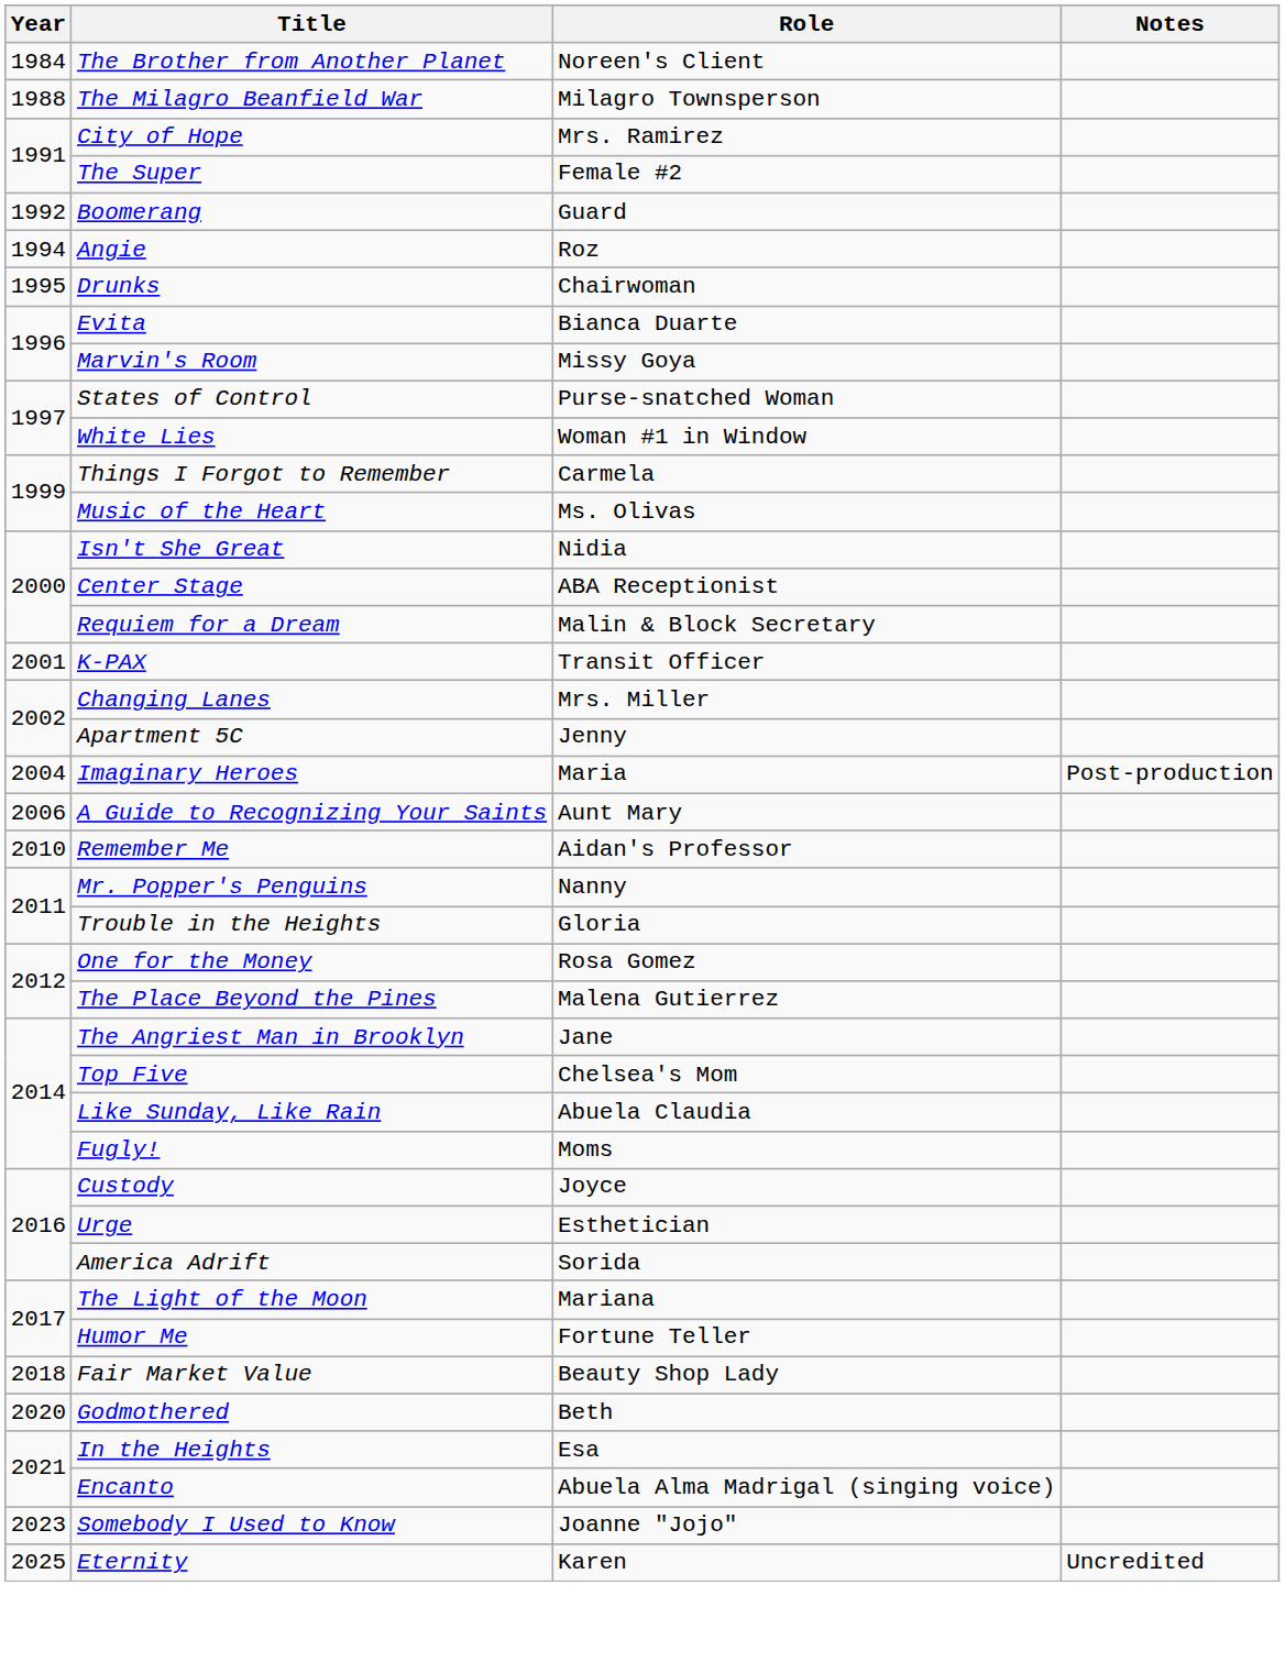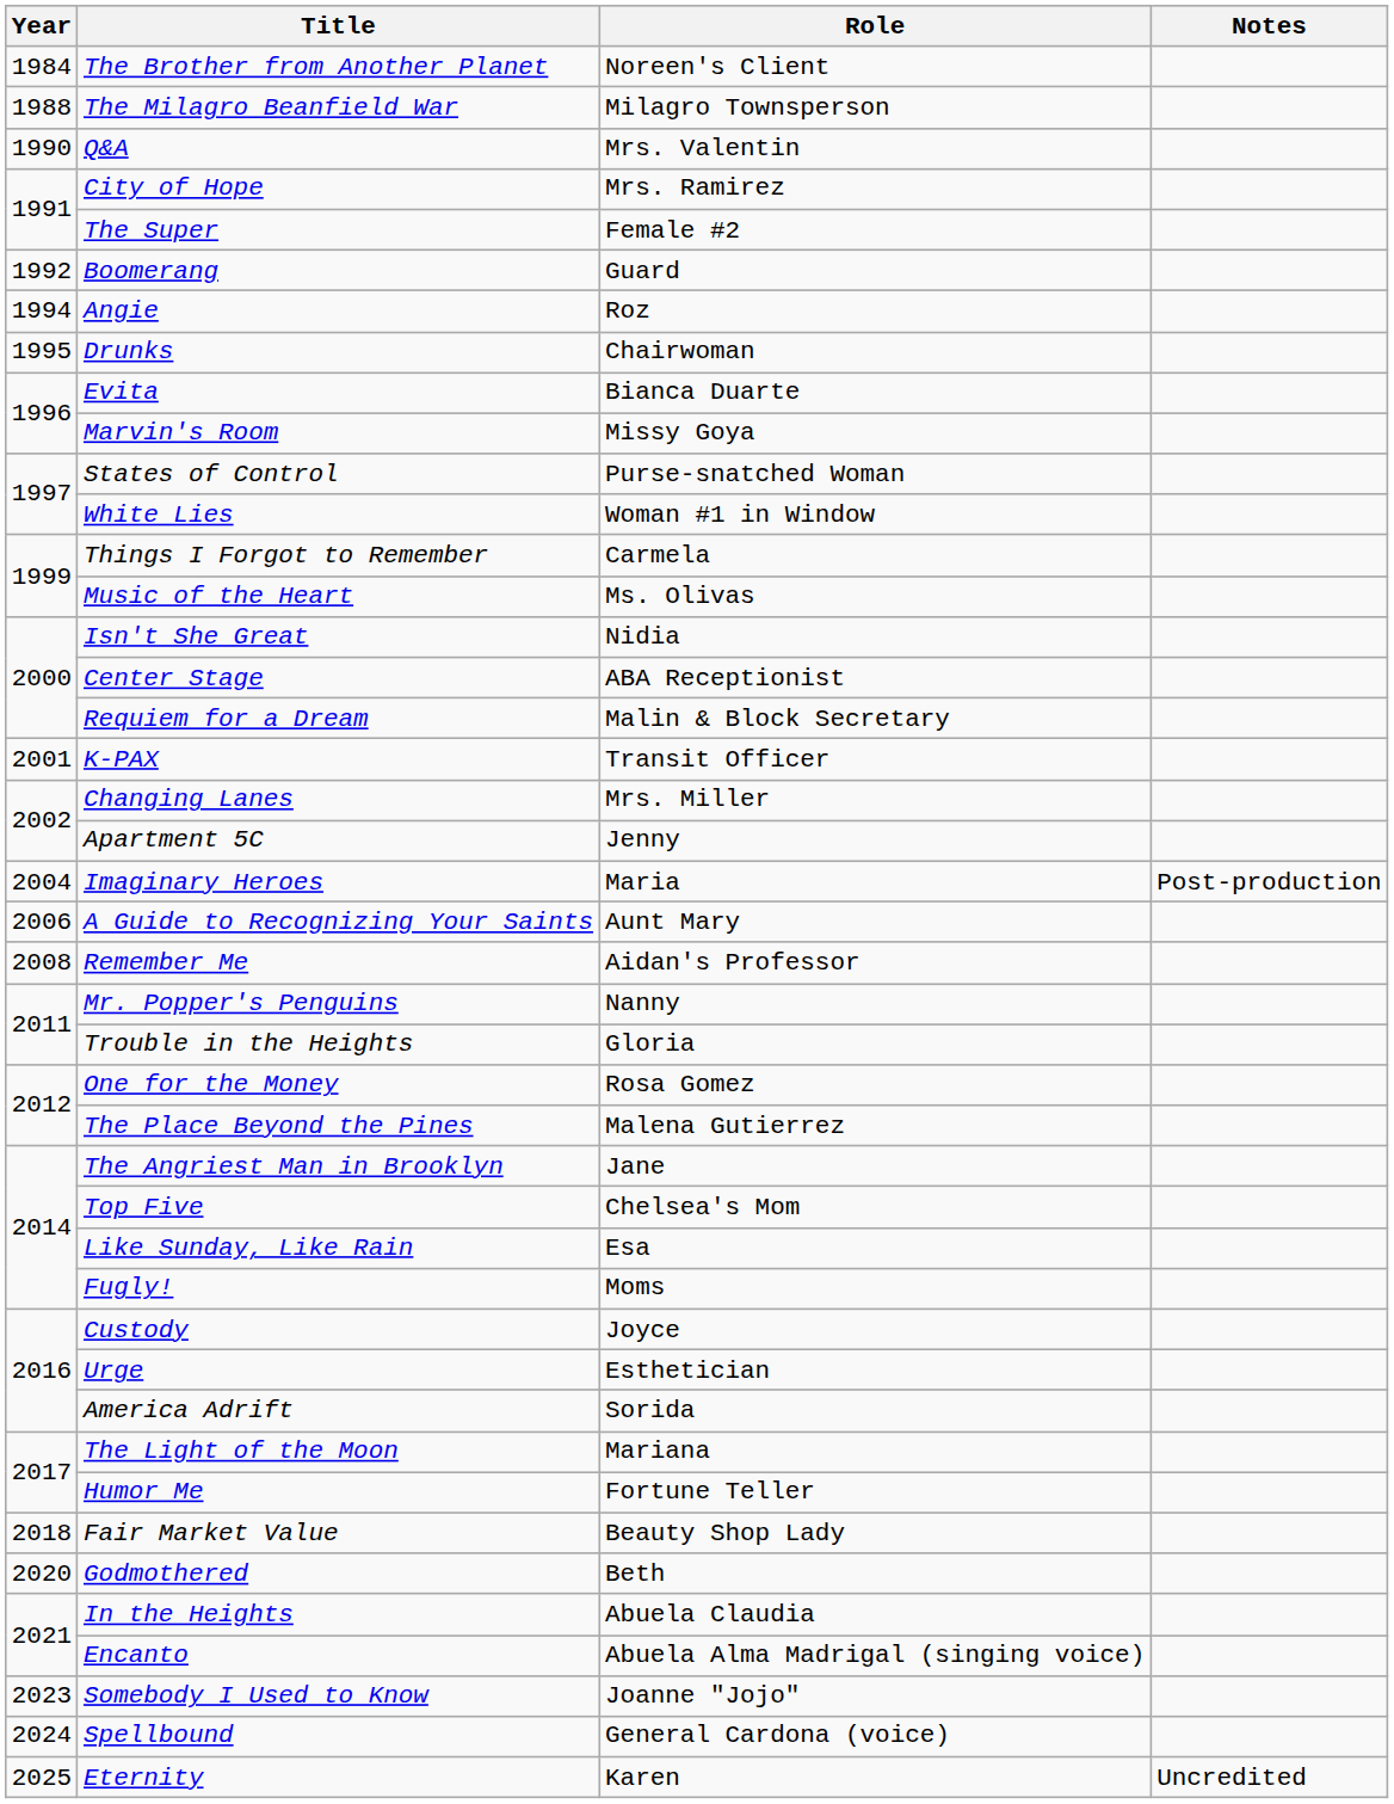+ row: 1990 | Q&A | Mrs. Valentin
Remember Me | Year: 2010 -> 2008
Like Sunday, Like Rain | Role: Abuela Claudia -> Esa
In the Heights | Role: Esa -> Abuela Claudia
+ row: 2024 | Spellbound | General Cardona (voice)
